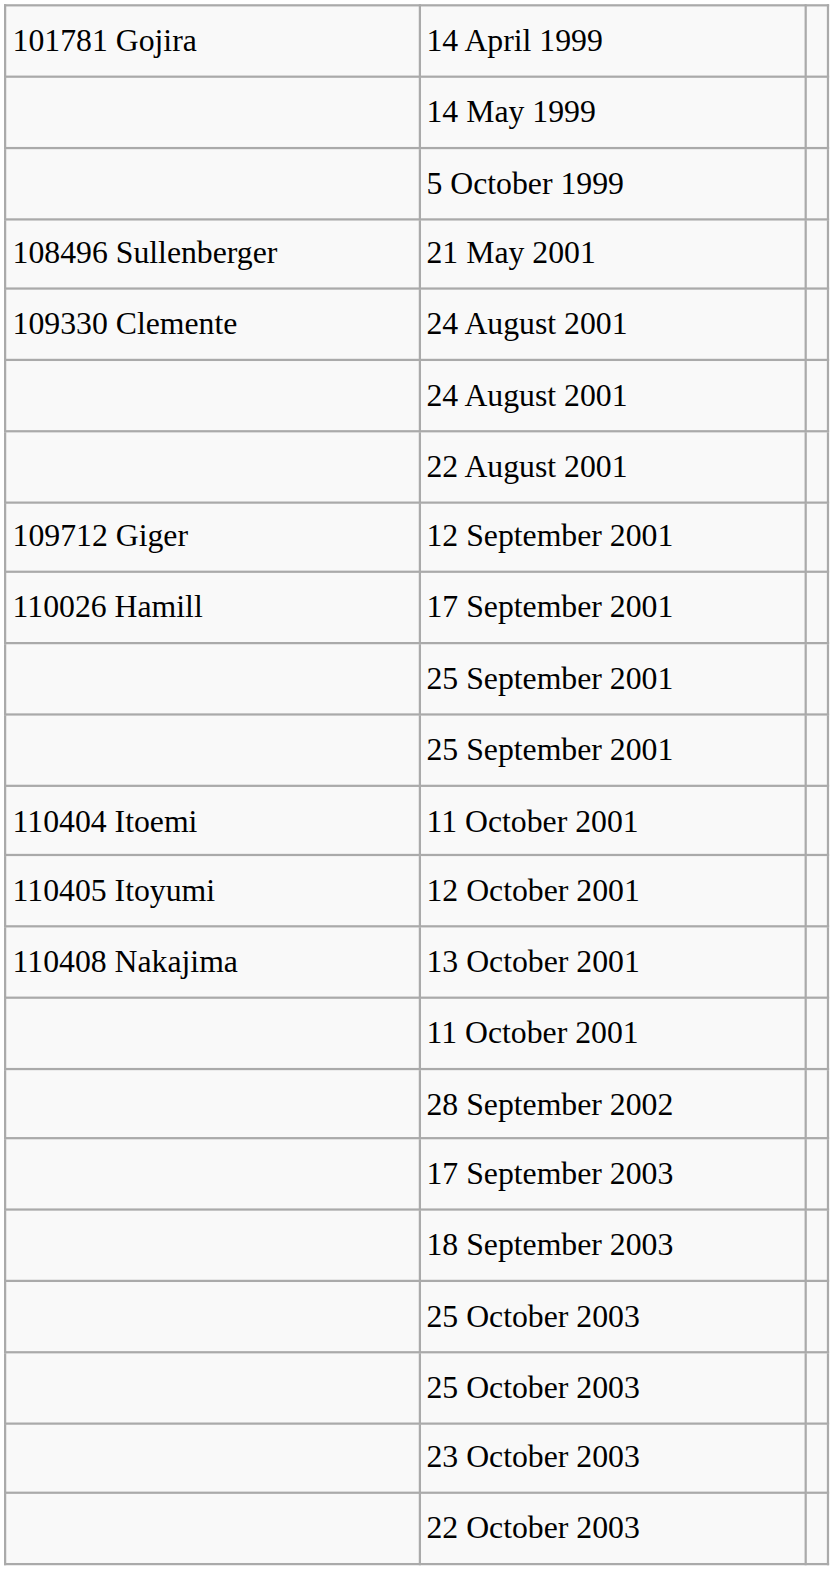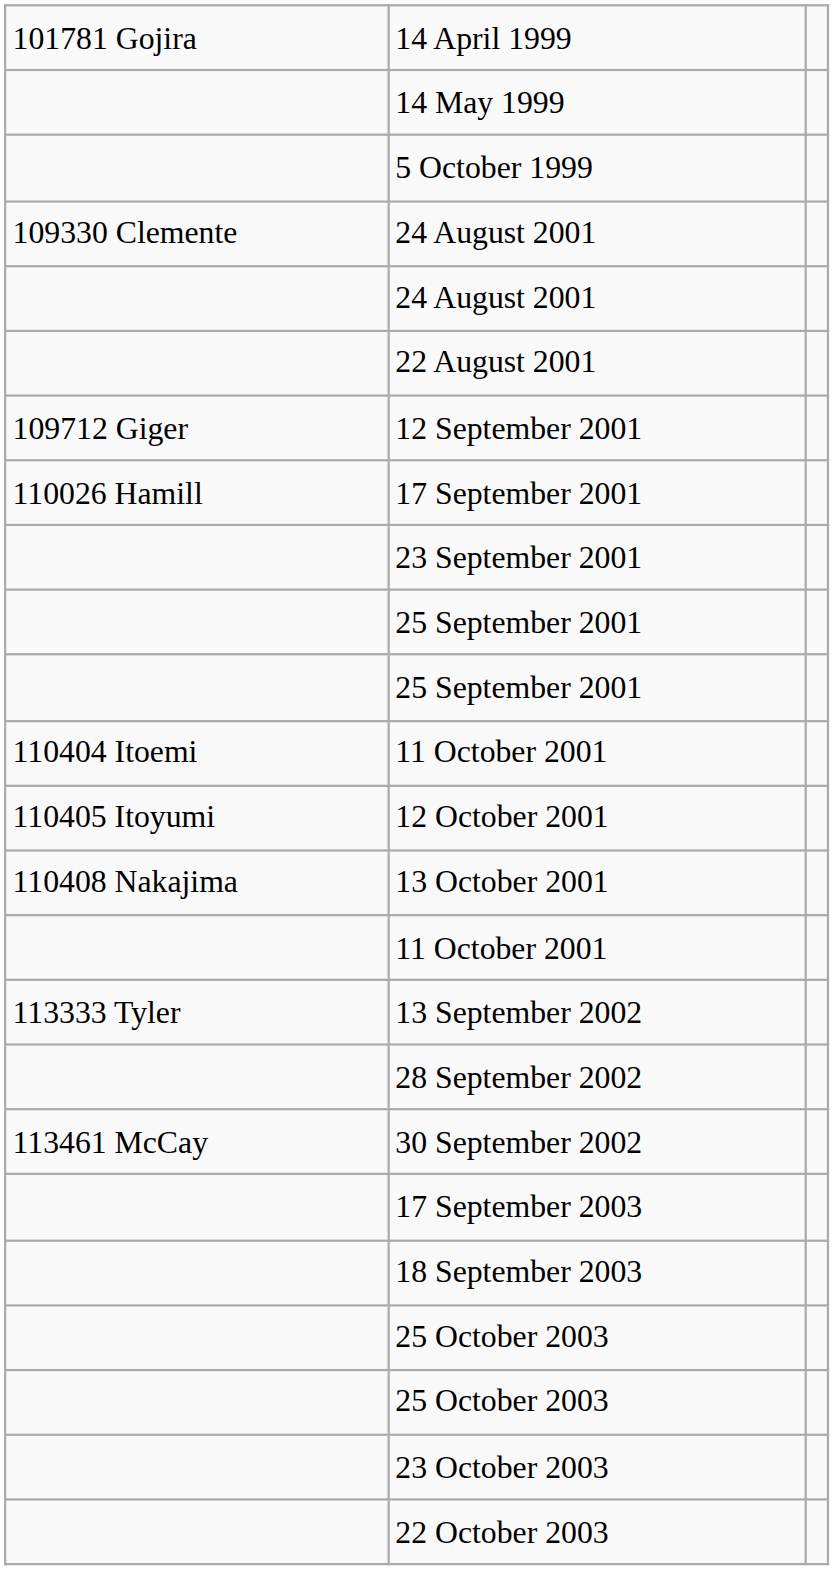- row: 108496 Sullenberger | 21 May 2001
+ row: 23 September 2001
+ row: 113333 Tyler | 13 September 2002
+ row: 113461 McCay | 30 September 2002
